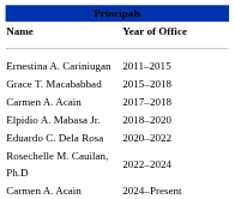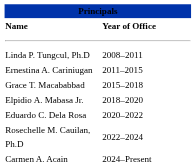+ row: Linda P. Tungcul, Ph.D | 2008–2011
- row: Carmen A. Acain | 2017–2018
